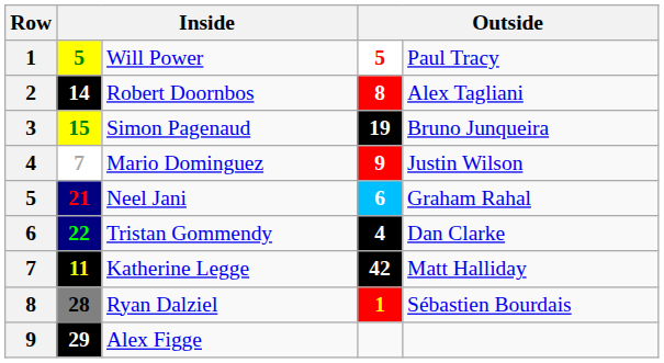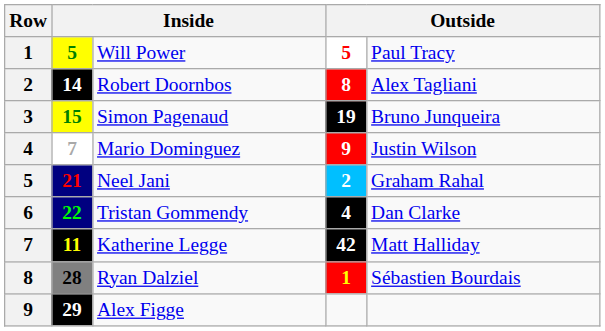Neel Jani | column 4: 6 -> 2
